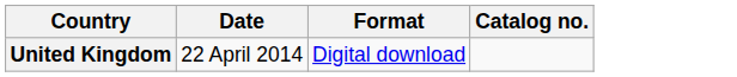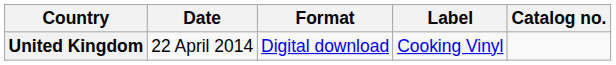+ column: Label | Cooking Vinyl
